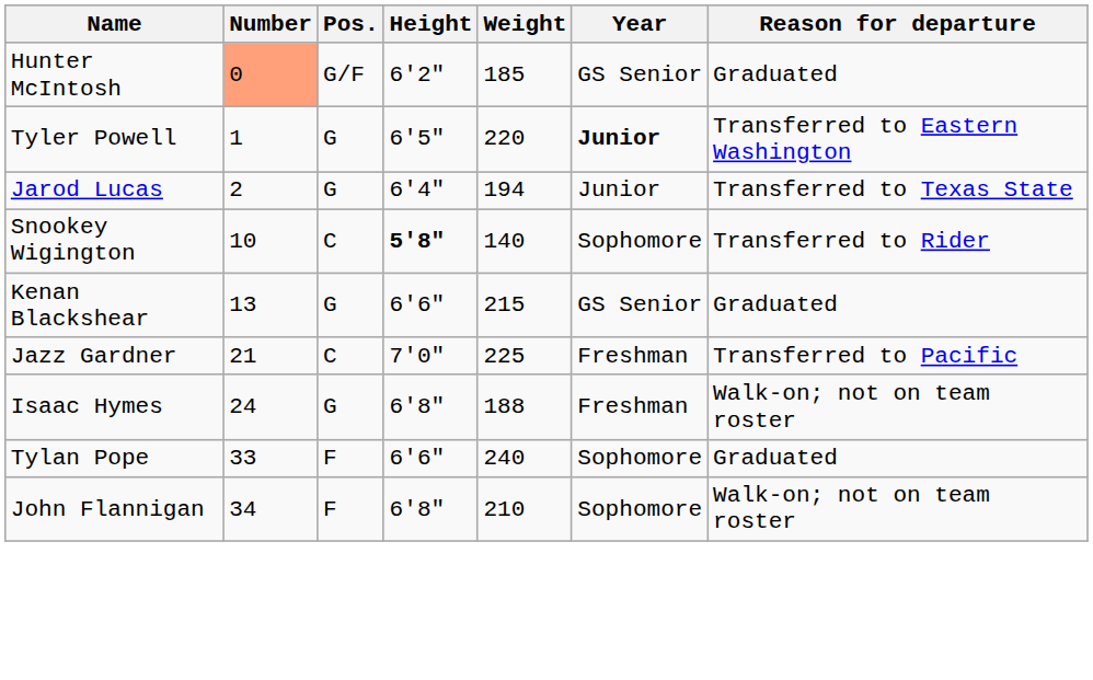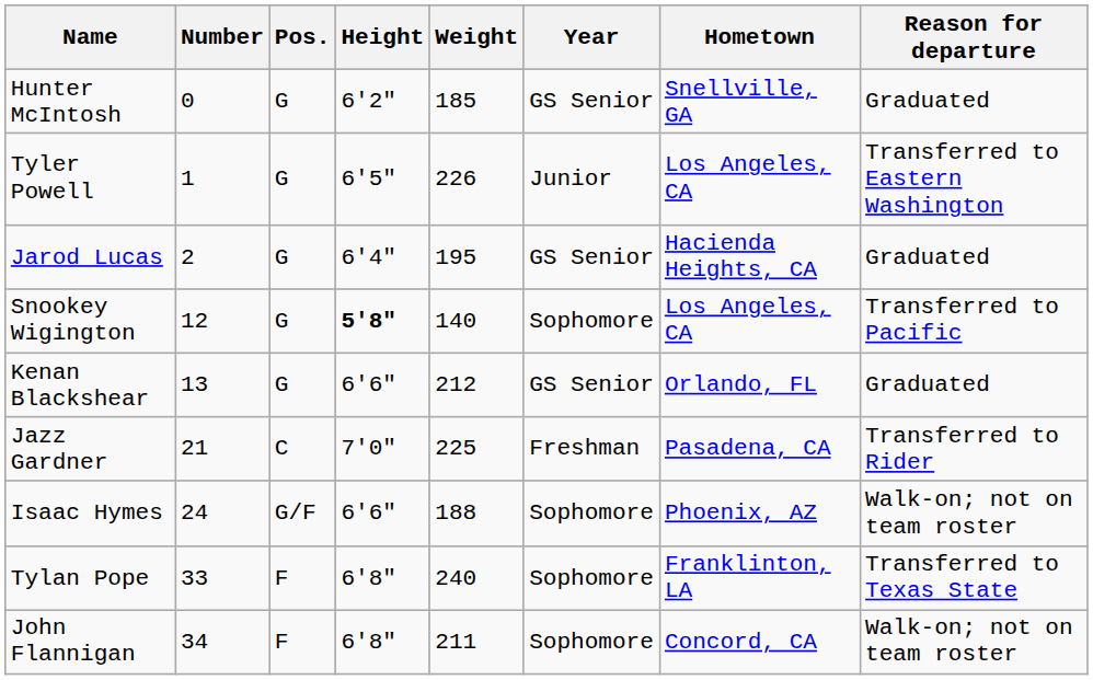+ column: Hometown | Snellville, GA | Los Angeles, CA | Hacienda Heights, CA | Los Angeles, CA | Orlando, FL | Pasadena, CA | Phoenix, AZ | Franklinton, LA | Concord, CA
Hunter McIntosh | Number: lightsalmon background -> no background
Hunter McIntosh | Pos.: G/F -> G
Tyler Powell | Weight: 220 -> 226
Tyler Powell | Year: bold -> normal
Jarod Lucas | Weight: 194 -> 195
Jarod Lucas | Year: Junior -> GS Senior
Jarod Lucas | Reason for departure: Transferred to Texas State -> Graduated
Snookey Wigington | Number: 10 -> 12
Snookey Wigington | Pos.: C -> G
Snookey Wigington | Reason for departure: Transferred to Rider -> Transferred to Pacific
Kenan Blackshear | Weight: 215 -> 212
Jazz Gardner | Reason for departure: Transferred to Pacific -> Transferred to Rider
Isaac Hymes | Pos.: G -> G/F
Isaac Hymes | Height: 6'8" -> 6'6"
Isaac Hymes | Year: Freshman -> Sophomore
Tylan Pope | Height: 6'6" -> 6'8"
Tylan Pope | Reason for departure: Graduated -> Transferred to Texas State
John Flannigan | Weight: 210 -> 211
